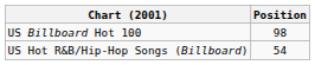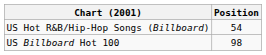rows swapped: US Billboard Hot 100 <-> US Hot R&B/Hip-Hop Songs (Billboard)
